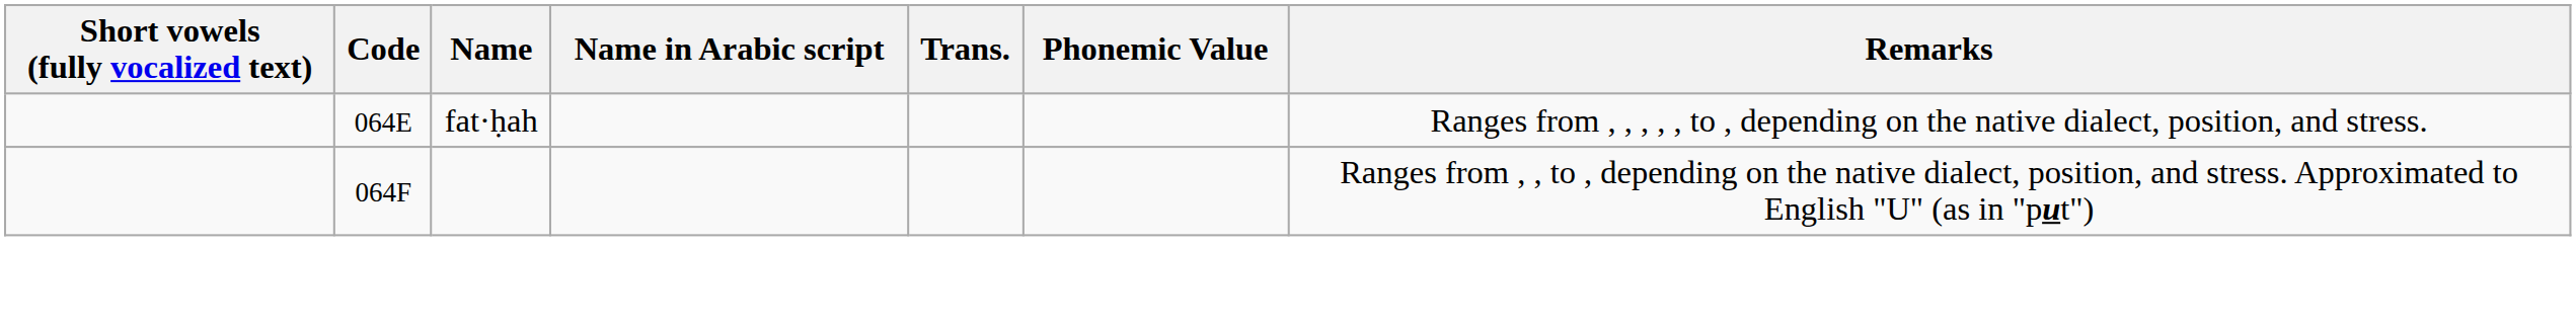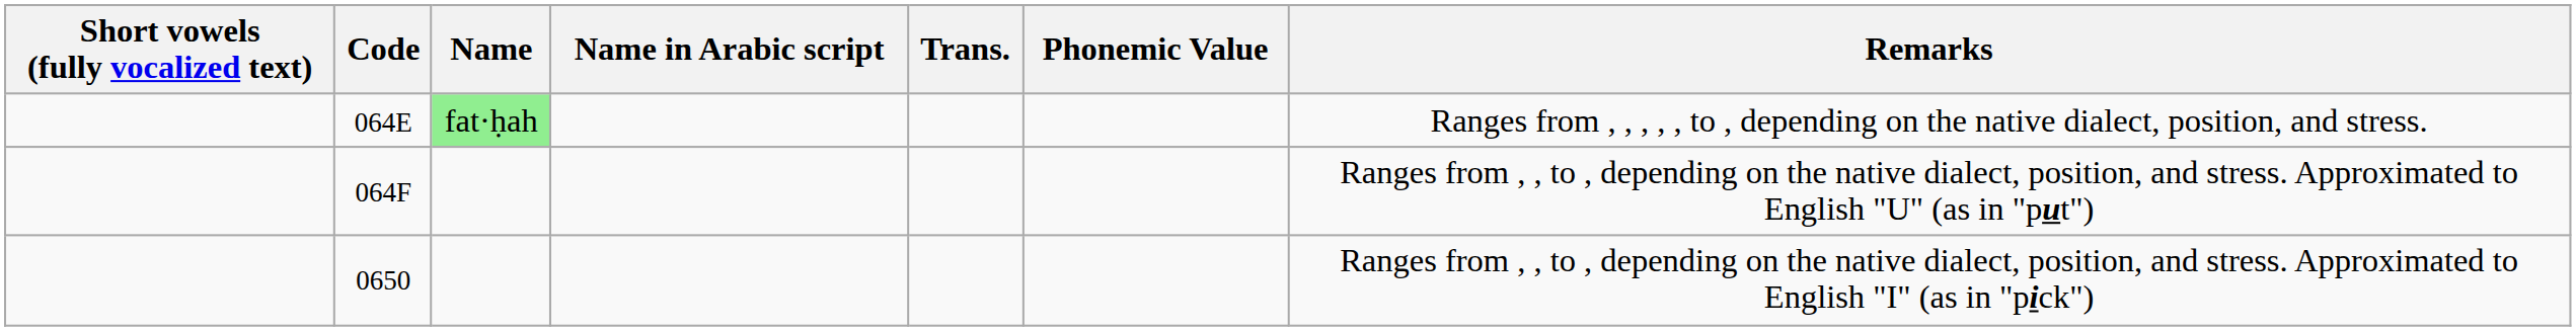064E | Name: no background -> lightgreen background
+ row: 0650 | Ranges from , , to , depending on the native dialect, position, and stress. Approximated to English "I" (as in "pick")
